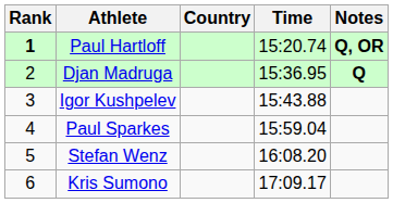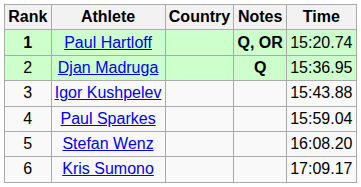columns swapped: Time <-> Notes
